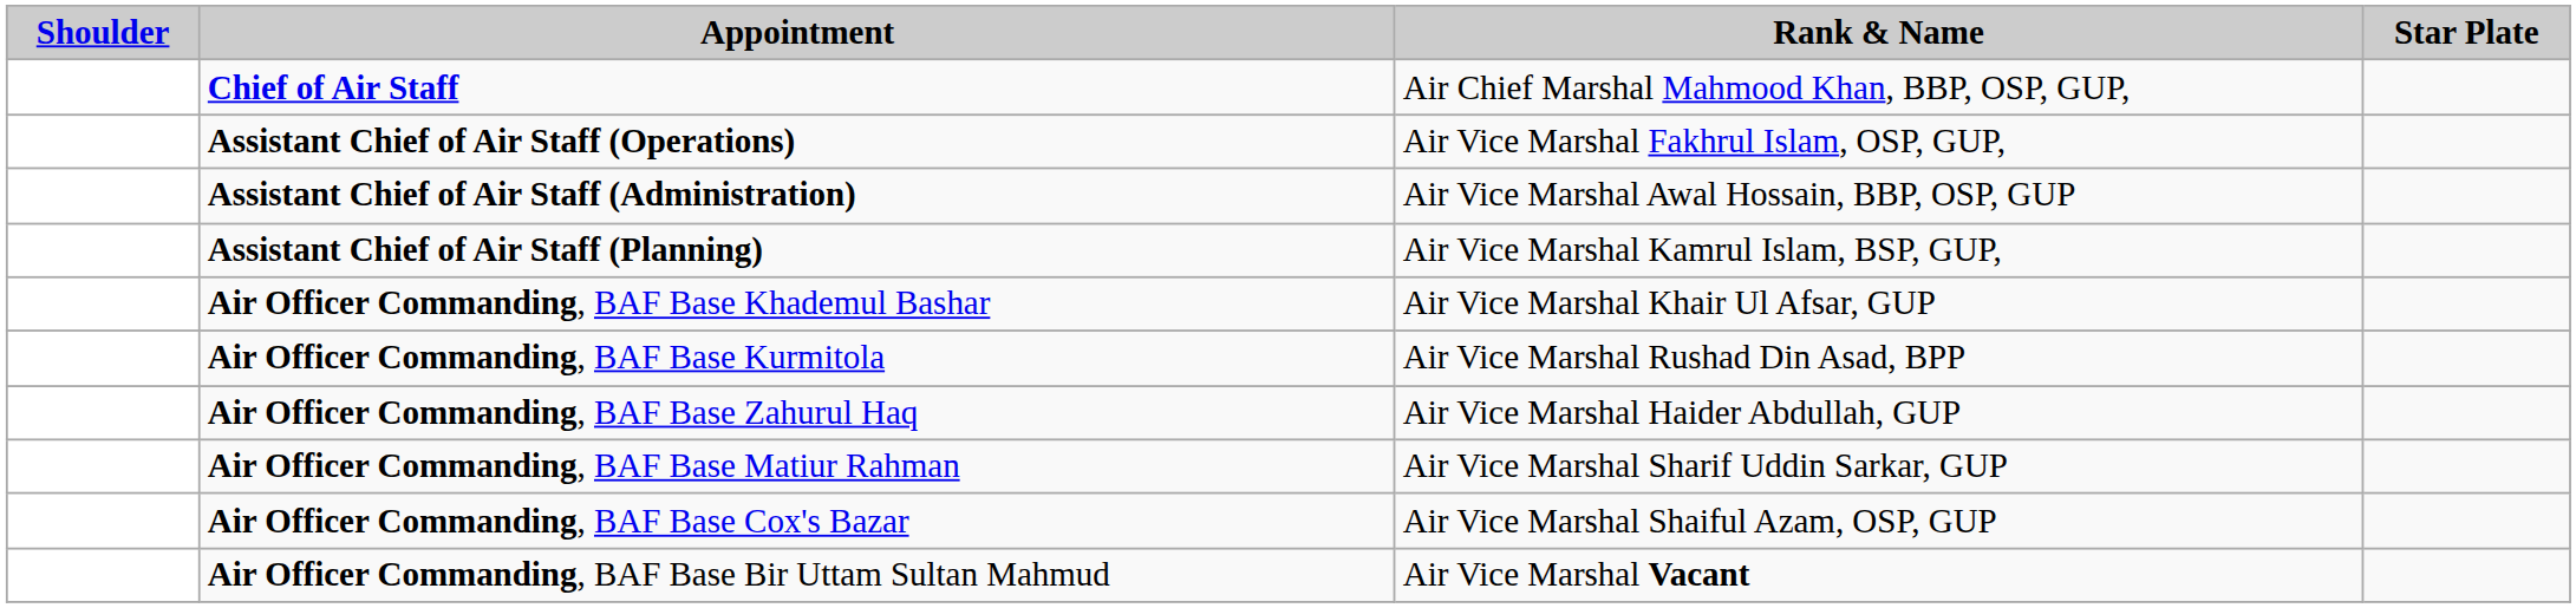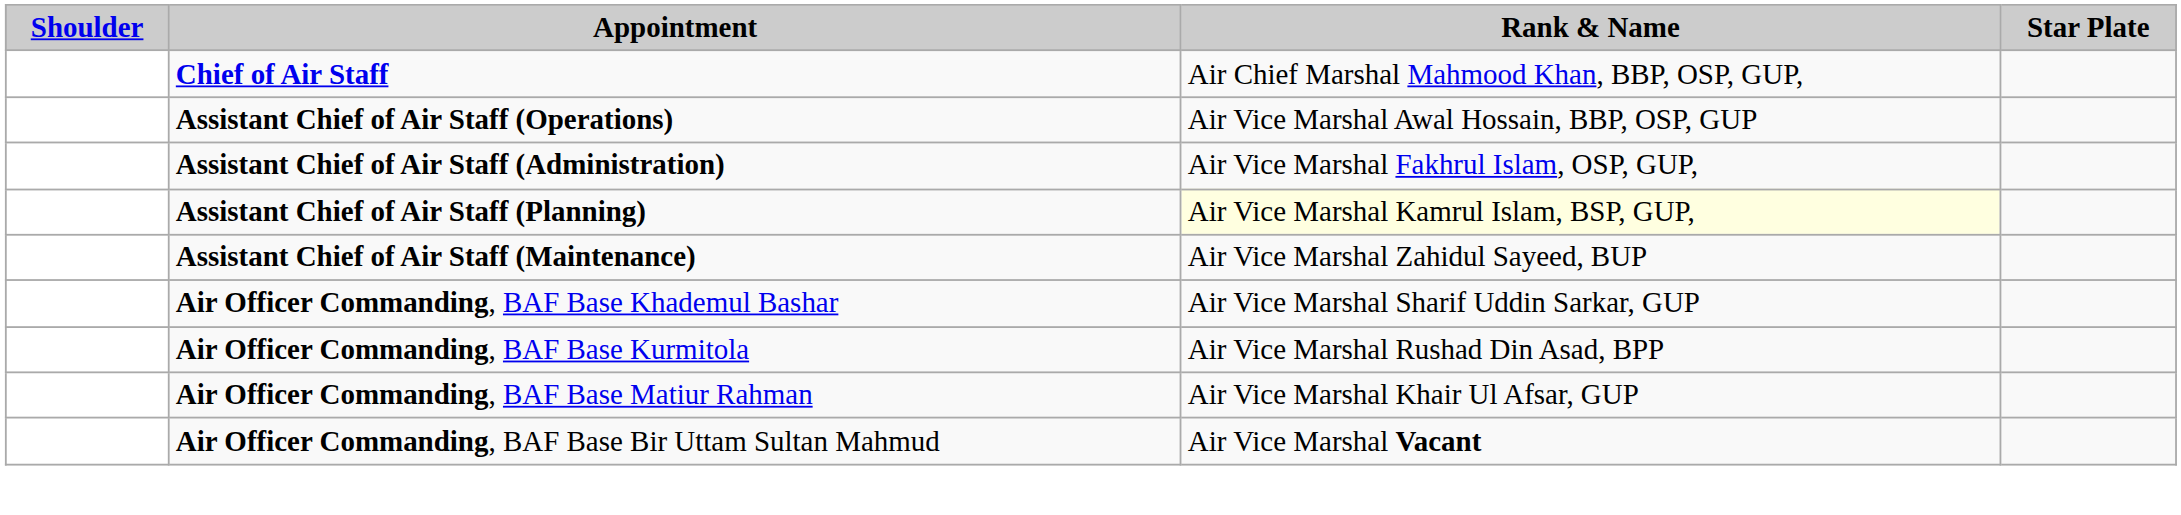Assistant Chief of Air Staff (Operations) | Rank & Name: Air Vice Marshal Fakhrul Islam, OSP, GUP, -> Air Vice Marshal Awal Hossain, BBP, OSP, GUP
Assistant Chief of Air Staff (Administration) | Rank & Name: Air Vice Marshal Awal Hossain, BBP, OSP, GUP -> Air Vice Marshal Fakhrul Islam, OSP, GUP,
Assistant Chief of Air Staff (Planning) | Rank & Name: no background -> lightyellow background
+ row: Assistant Chief of Air Staff (Maintenance) | Air Vice Marshal Zahidul Sayeed, BUP
Air Officer Commanding, BAF Base Khademul Bashar | Rank & Name: Air Vice Marshal Khair Ul Afsar, GUP -> Air Vice Marshal Sharif Uddin Sarkar, GUP
- row: Air Officer Commanding, BAF Base Zahurul Haq | Air Vice Marshal Haider Abdullah, GUP
Air Officer Commanding, BAF Base Matiur Rahman | Rank & Name: Air Vice Marshal Sharif Uddin Sarkar, GUP -> Air Vice Marshal Khair Ul Afsar, GUP
- row: Air Officer Commanding, BAF Base Cox's Bazar | Air Vice Marshal Shaiful Azam, OSP, GUP
